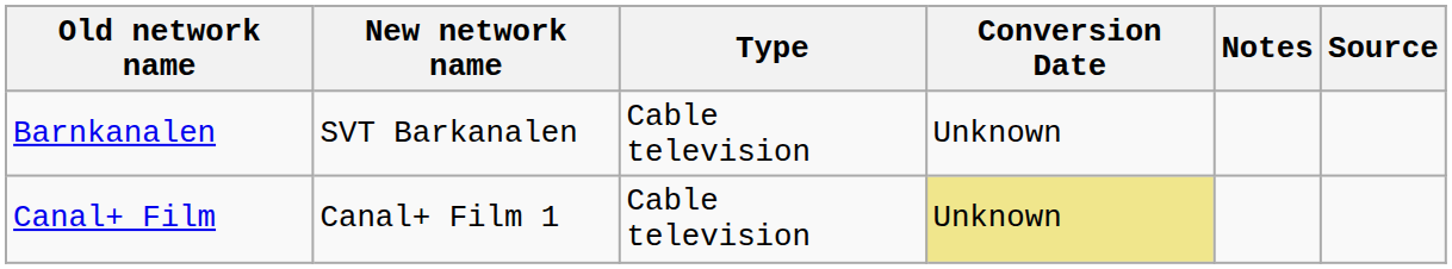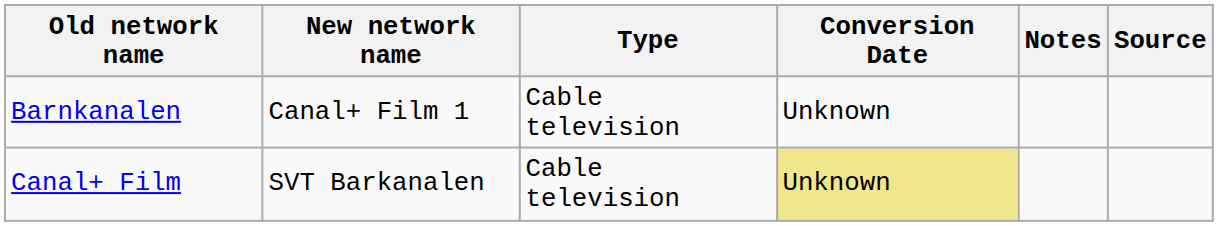Barnkanalen | New network name: SVT Barkanalen -> Canal+ Film 1
Canal+ Film | New network name: Canal+ Film 1 -> SVT Barkanalen
